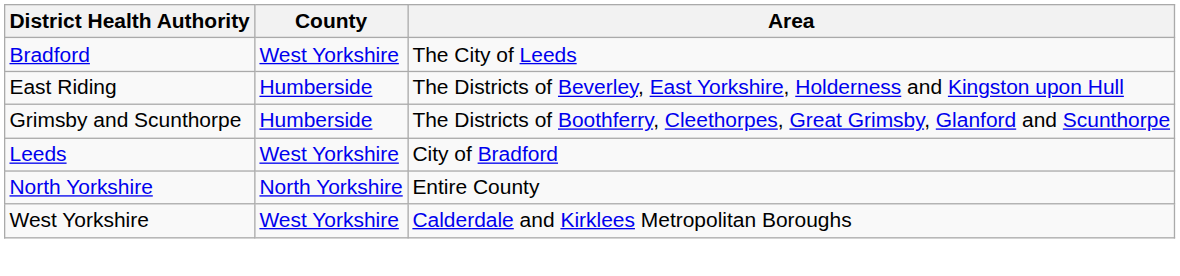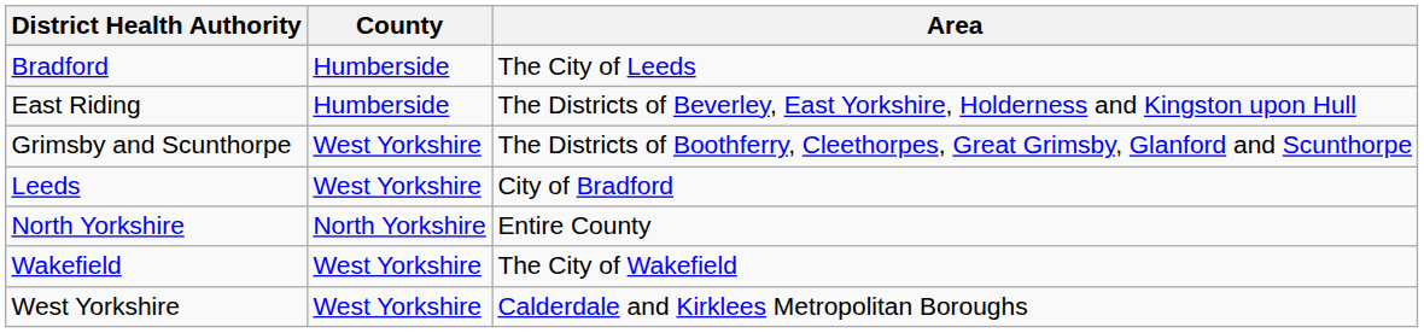Bradford | County: West Yorkshire -> Humberside
Grimsby and Scunthorpe | County: Humberside -> West Yorkshire
+ row: Wakefield | West Yorkshire | The City of Wakefield
